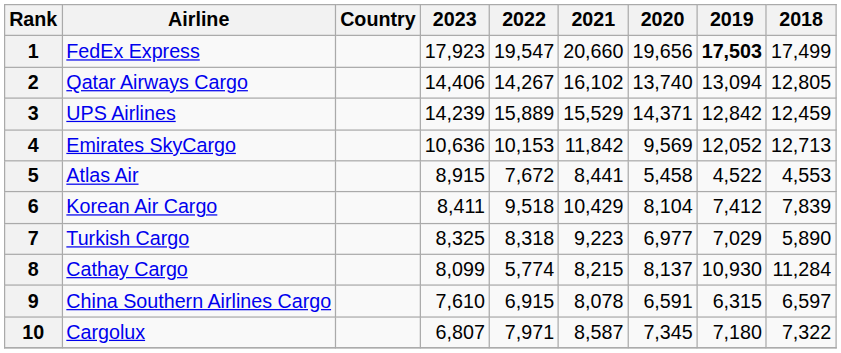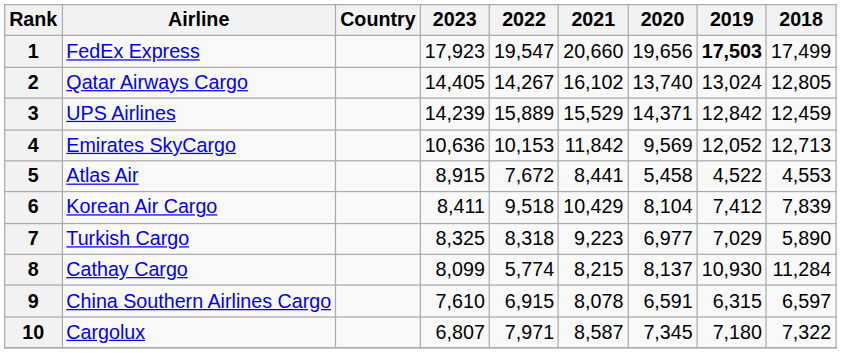2 | 2023: 14,406 -> 14,405
2 | 2019: 13,094 -> 13,024
